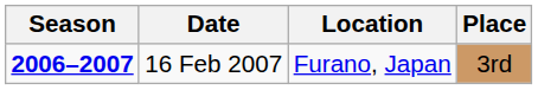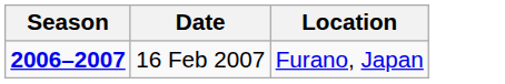- column: Place | 3rd
